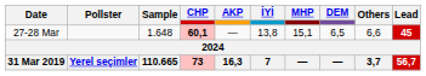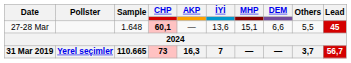27-28 Mar | İYİ: 13,8 -> 13,6
27-28 Mar | DEM: 6,5 -> 6,6
27-28 Mar | Others: 6,6 -> 5,5
